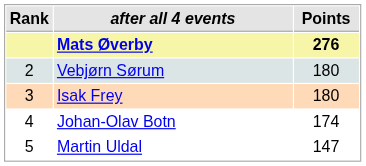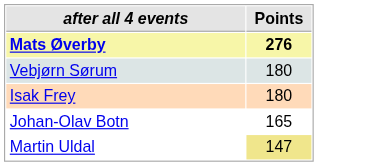- column: Rank | 2 | 3 | 4 | 5
Johan-Olav Botn | Points: 174 -> 165
Martin Uldal | Points: no background -> khaki background
